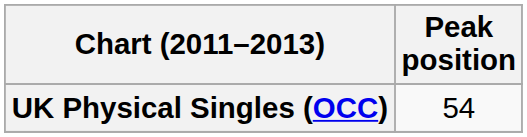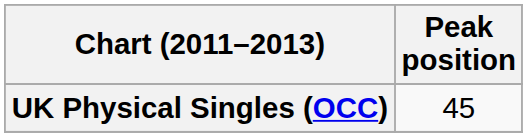UK Physical Singles (OCC) | Peak position: 54 -> 45
